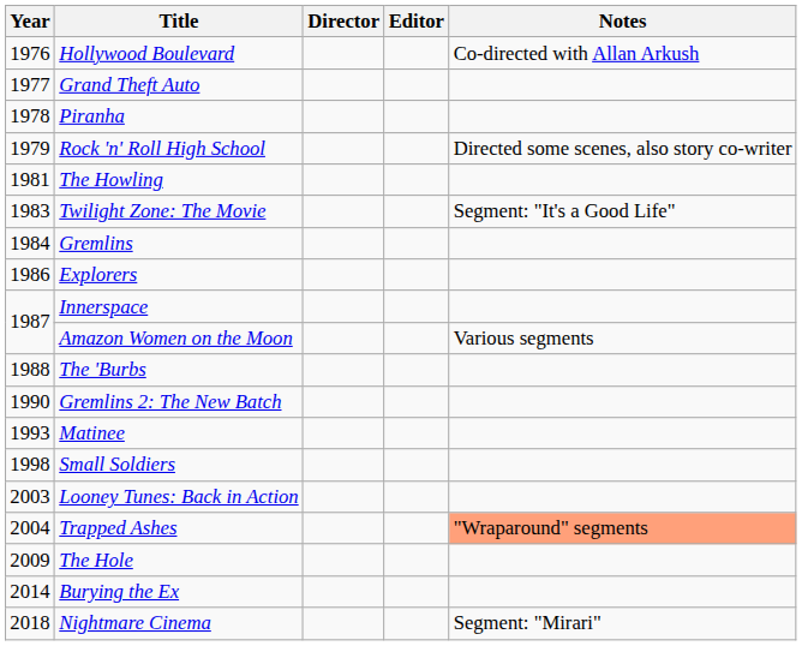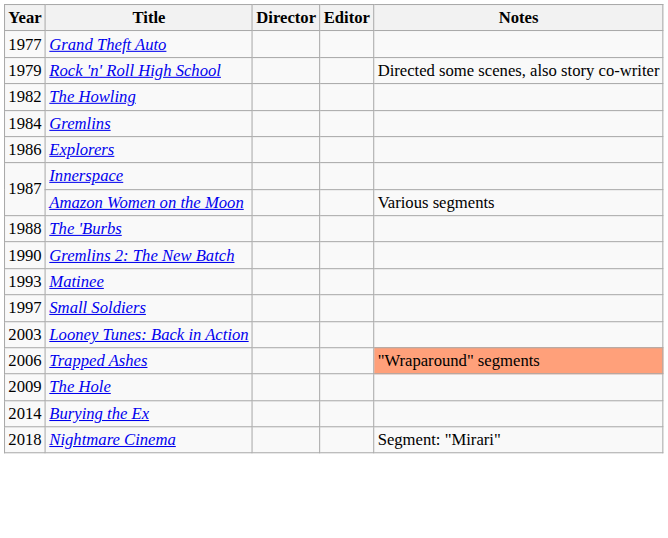- row: 1976 | Hollywood Boulevard | Co-directed with Allan Arkush
- row: 1978 | Piranha
The Howling | Year: 1981 -> 1982
- row: 1983 | Twilight Zone: The Movie | Segment: "It's a Good Life"
Small Soldiers | Year: 1998 -> 1997
Trapped Ashes | Year: 2004 -> 2006
